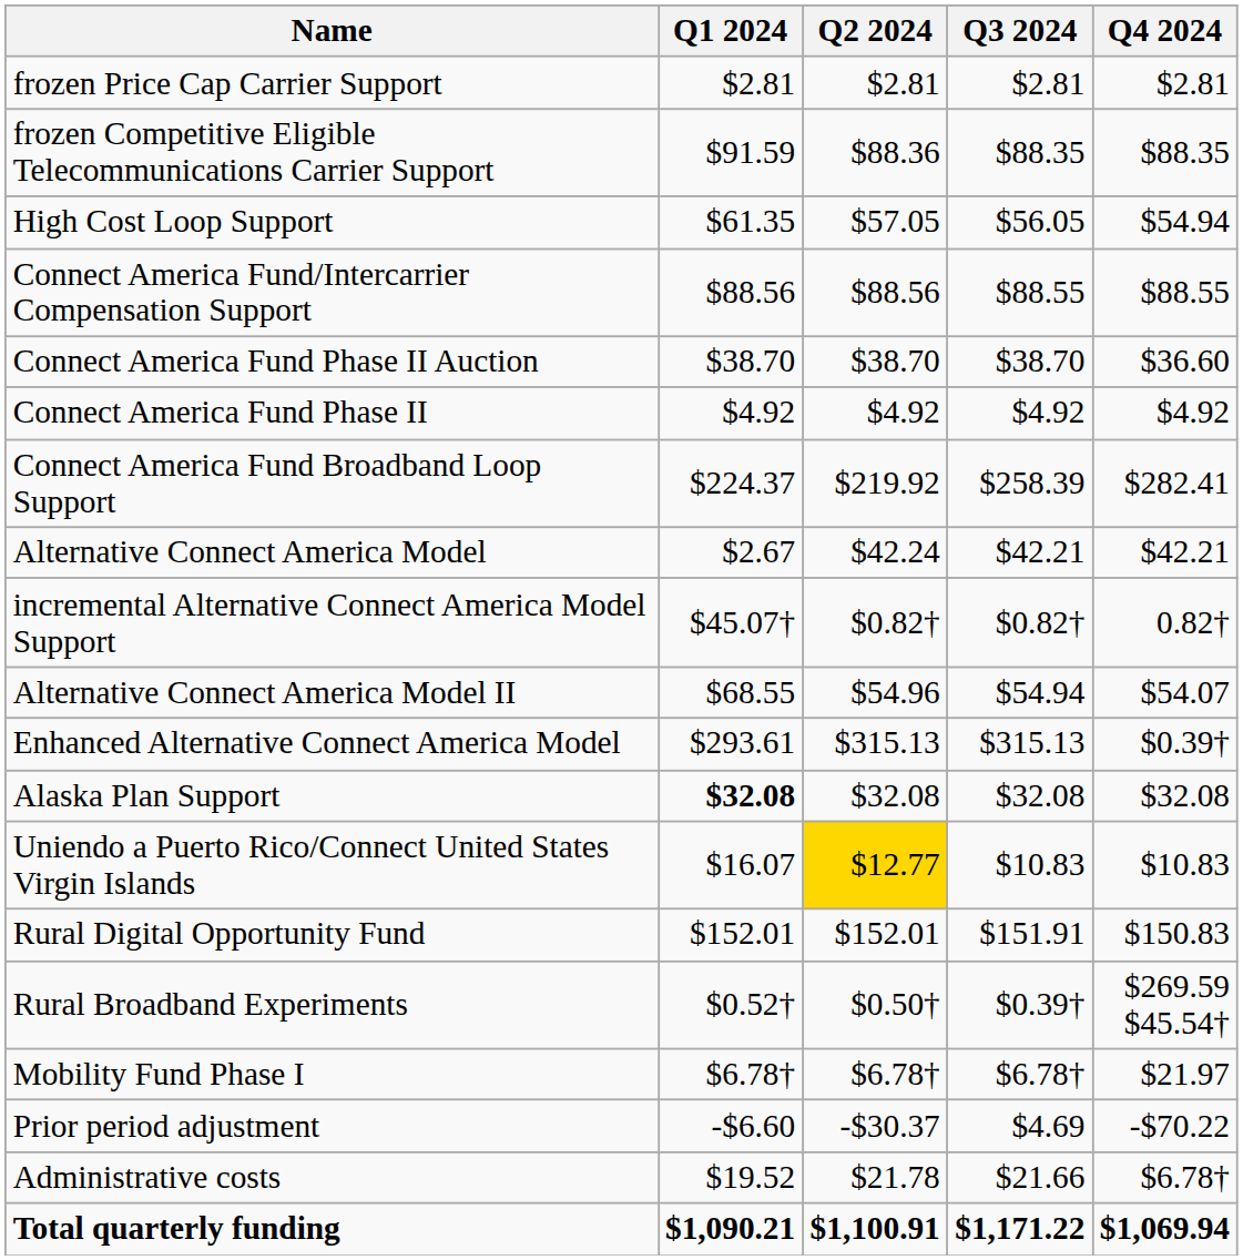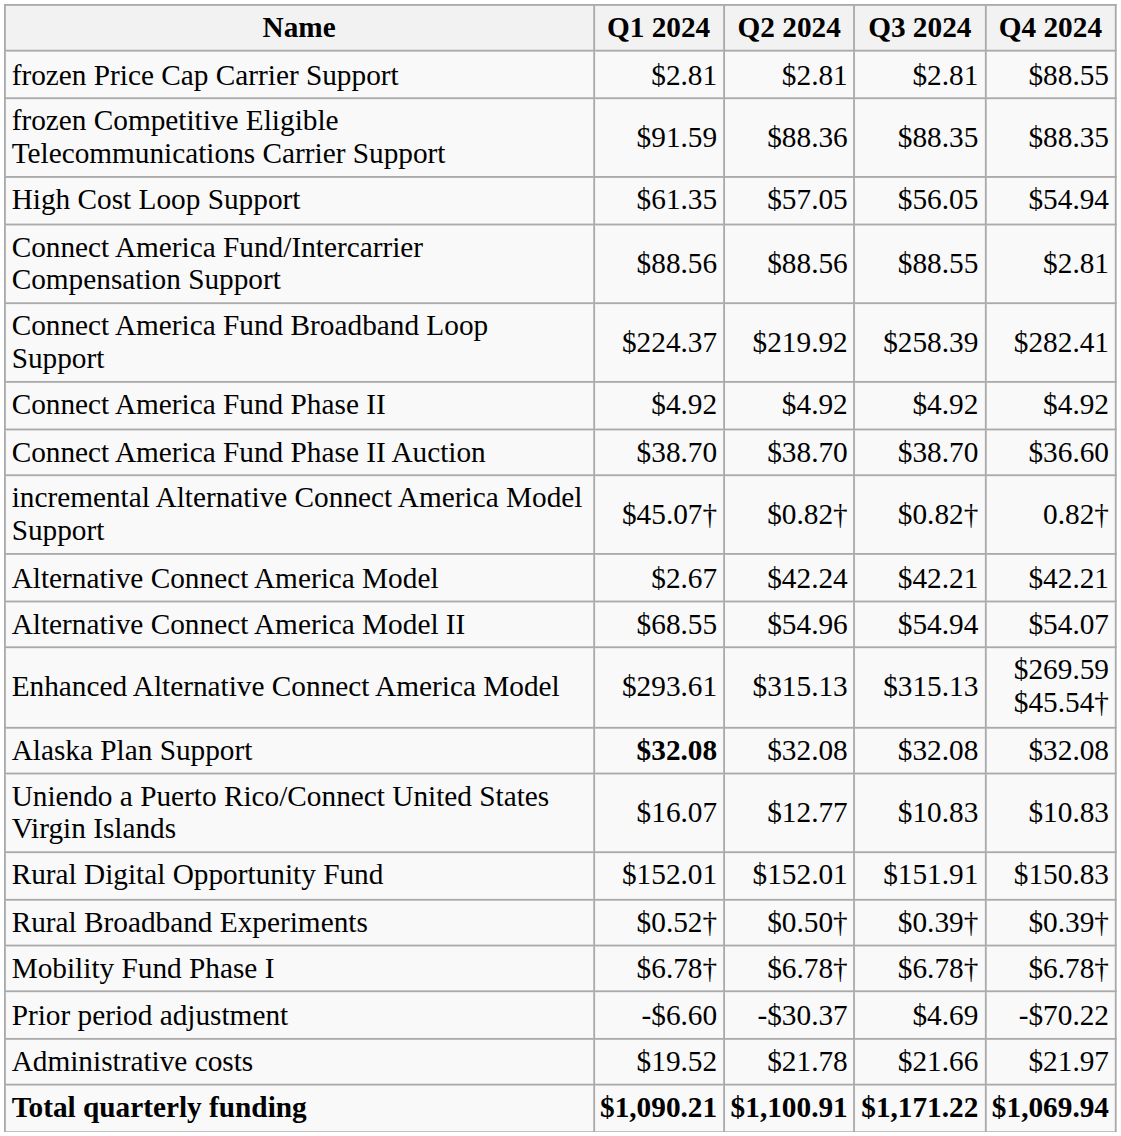frozen Price Cap Carrier Support | Q4 2024: $2.81 -> $88.55
Connect America Fund/Intercarrier Compensation Support | Q4 2024: $88.55 -> $2.81
rows swapped: Connect America Fund Broadband Loop Support <-> Connect America Fund Phase II Auction
rows swapped: incremental Alternative Connect America Model Support <-> Alternative Connect America Model
Enhanced Alternative Connect America Model | Q4 2024: $0.39† -> $269.59 $45.54†
Uniendo a Puerto Rico/Connect United States Virgin Islands | Q2 2024: gold background -> no background
Rural Broadband Experiments | Q4 2024: $269.59 $45.54† -> $0.39†
Mobility Fund Phase I | Q4 2024: $21.97 -> $6.78†
Administrative costs | Q4 2024: $6.78† -> $21.97
